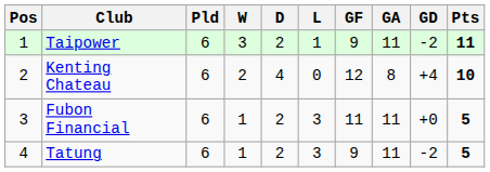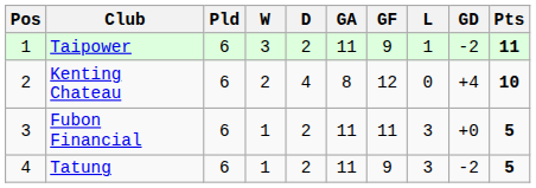columns swapped: L <-> GA
